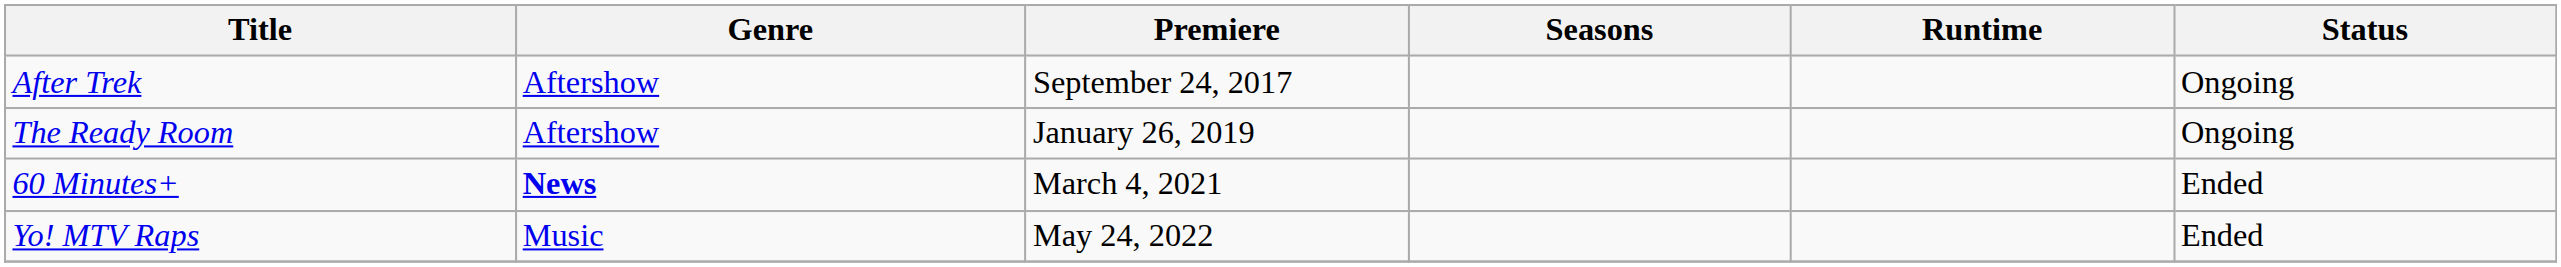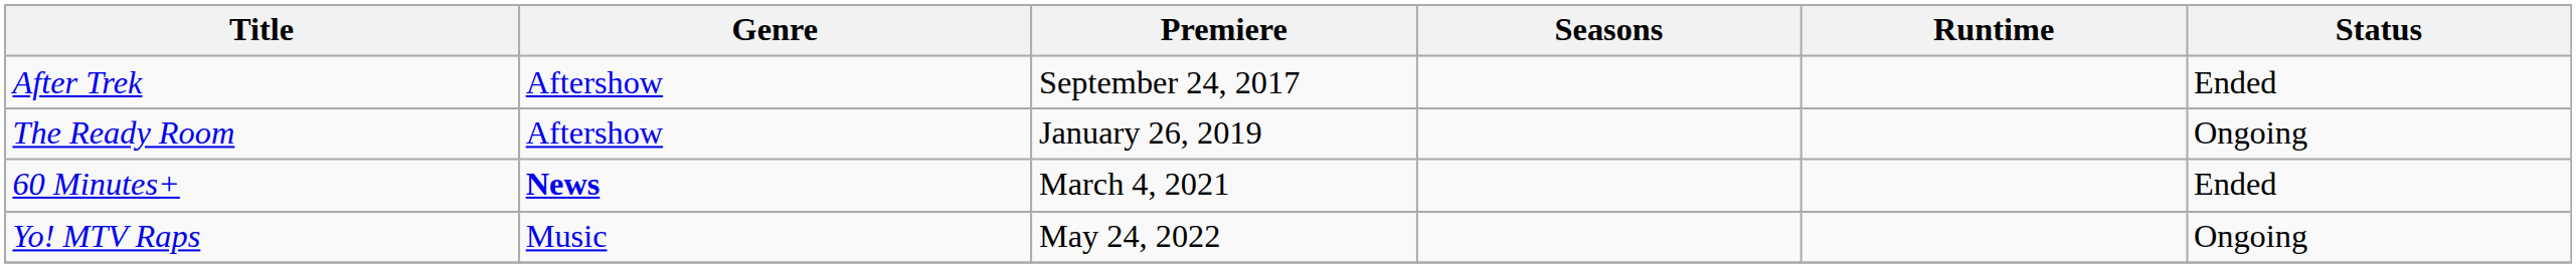After Trek | Status: Ongoing -> Ended
Yo! MTV Raps | Status: Ended -> Ongoing
